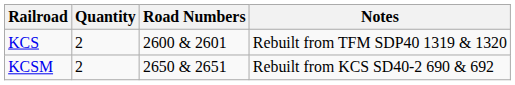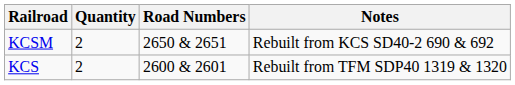rows swapped: KCS <-> KCSM
